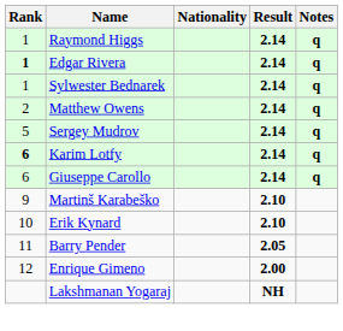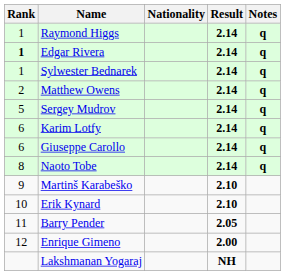Karim Lotfy | Rank: bold -> normal
+ row: 8 | Naoto Tobe | 2.14 | q
